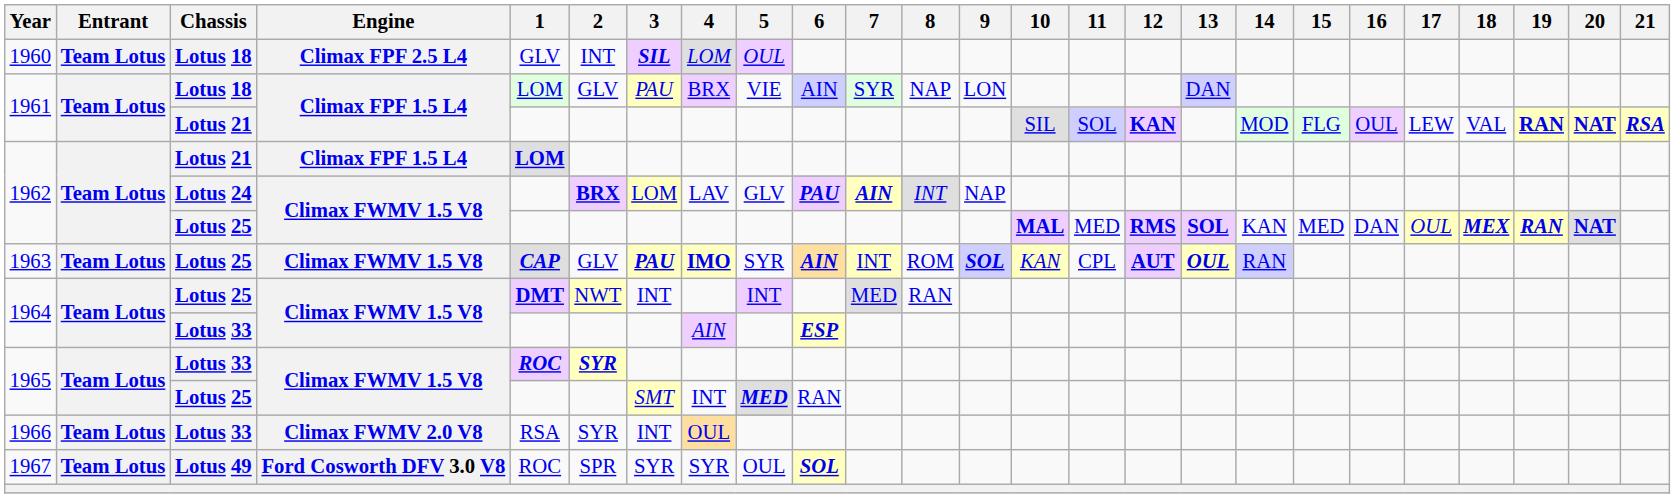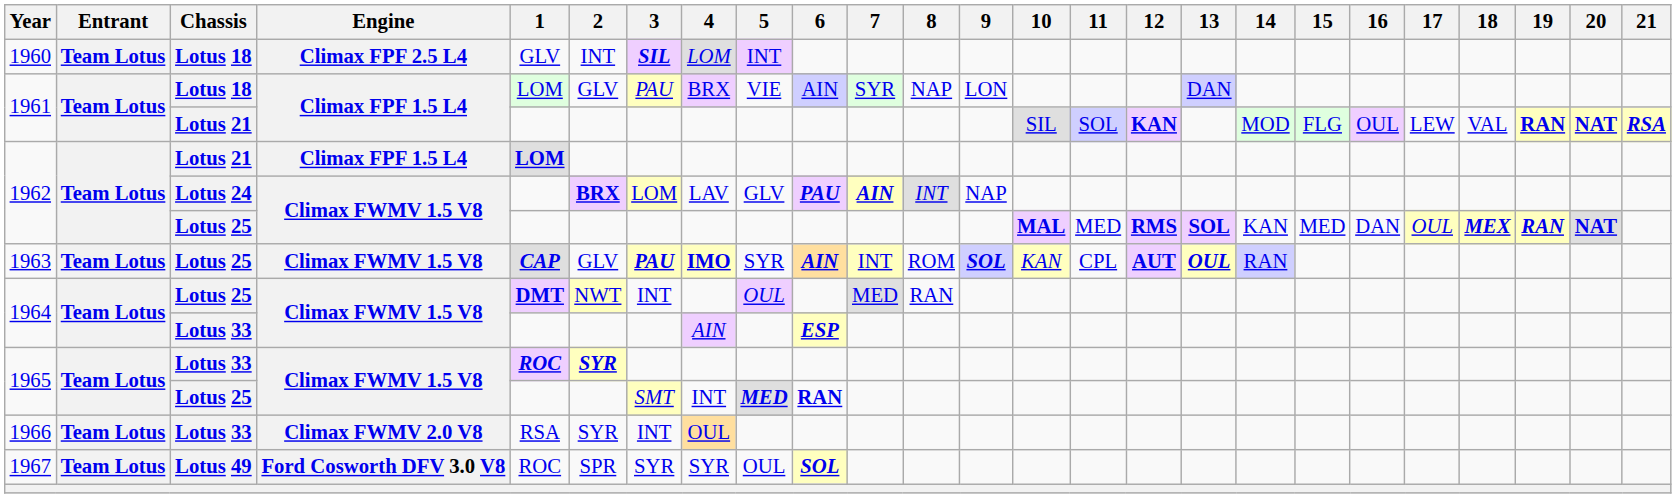1960 | 5: OUL -> INT
1964 / Lotus 25 | 5: INT -> OUL
1965 / Lotus 25 | 6: normal -> bold
